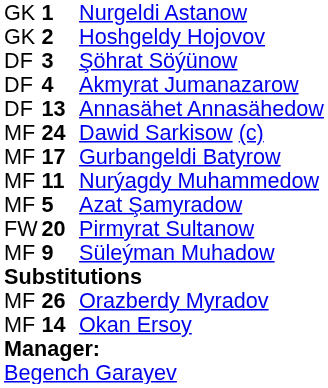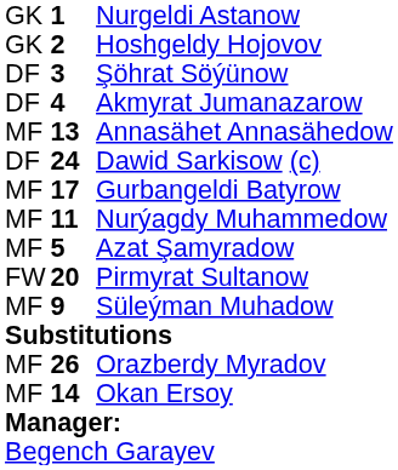Annasähet Annasähedow | column 1: DF -> MF
Dawid Sarkisow (c) | column 1: MF -> DF
